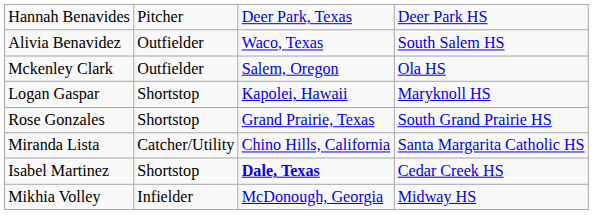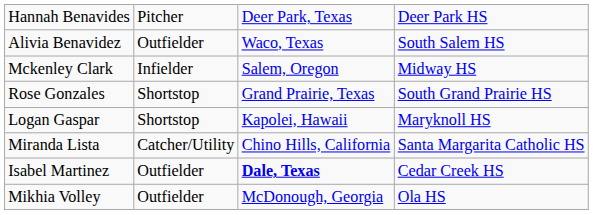Mckenley Clark | column 2: Outfielder -> Infielder
Mckenley Clark | column 4: Ola HS -> Midway HS
rows swapped: Logan Gaspar <-> Rose Gonzales
Isabel Martinez | column 2: Shortstop -> Outfielder
Mikhia Volley | column 2: Infielder -> Outfielder
Mikhia Volley | column 4: Midway HS -> Ola HS
